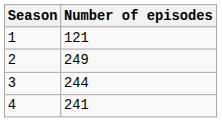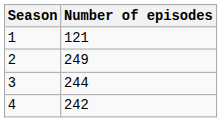4 | Number of episodes: 241 -> 242
